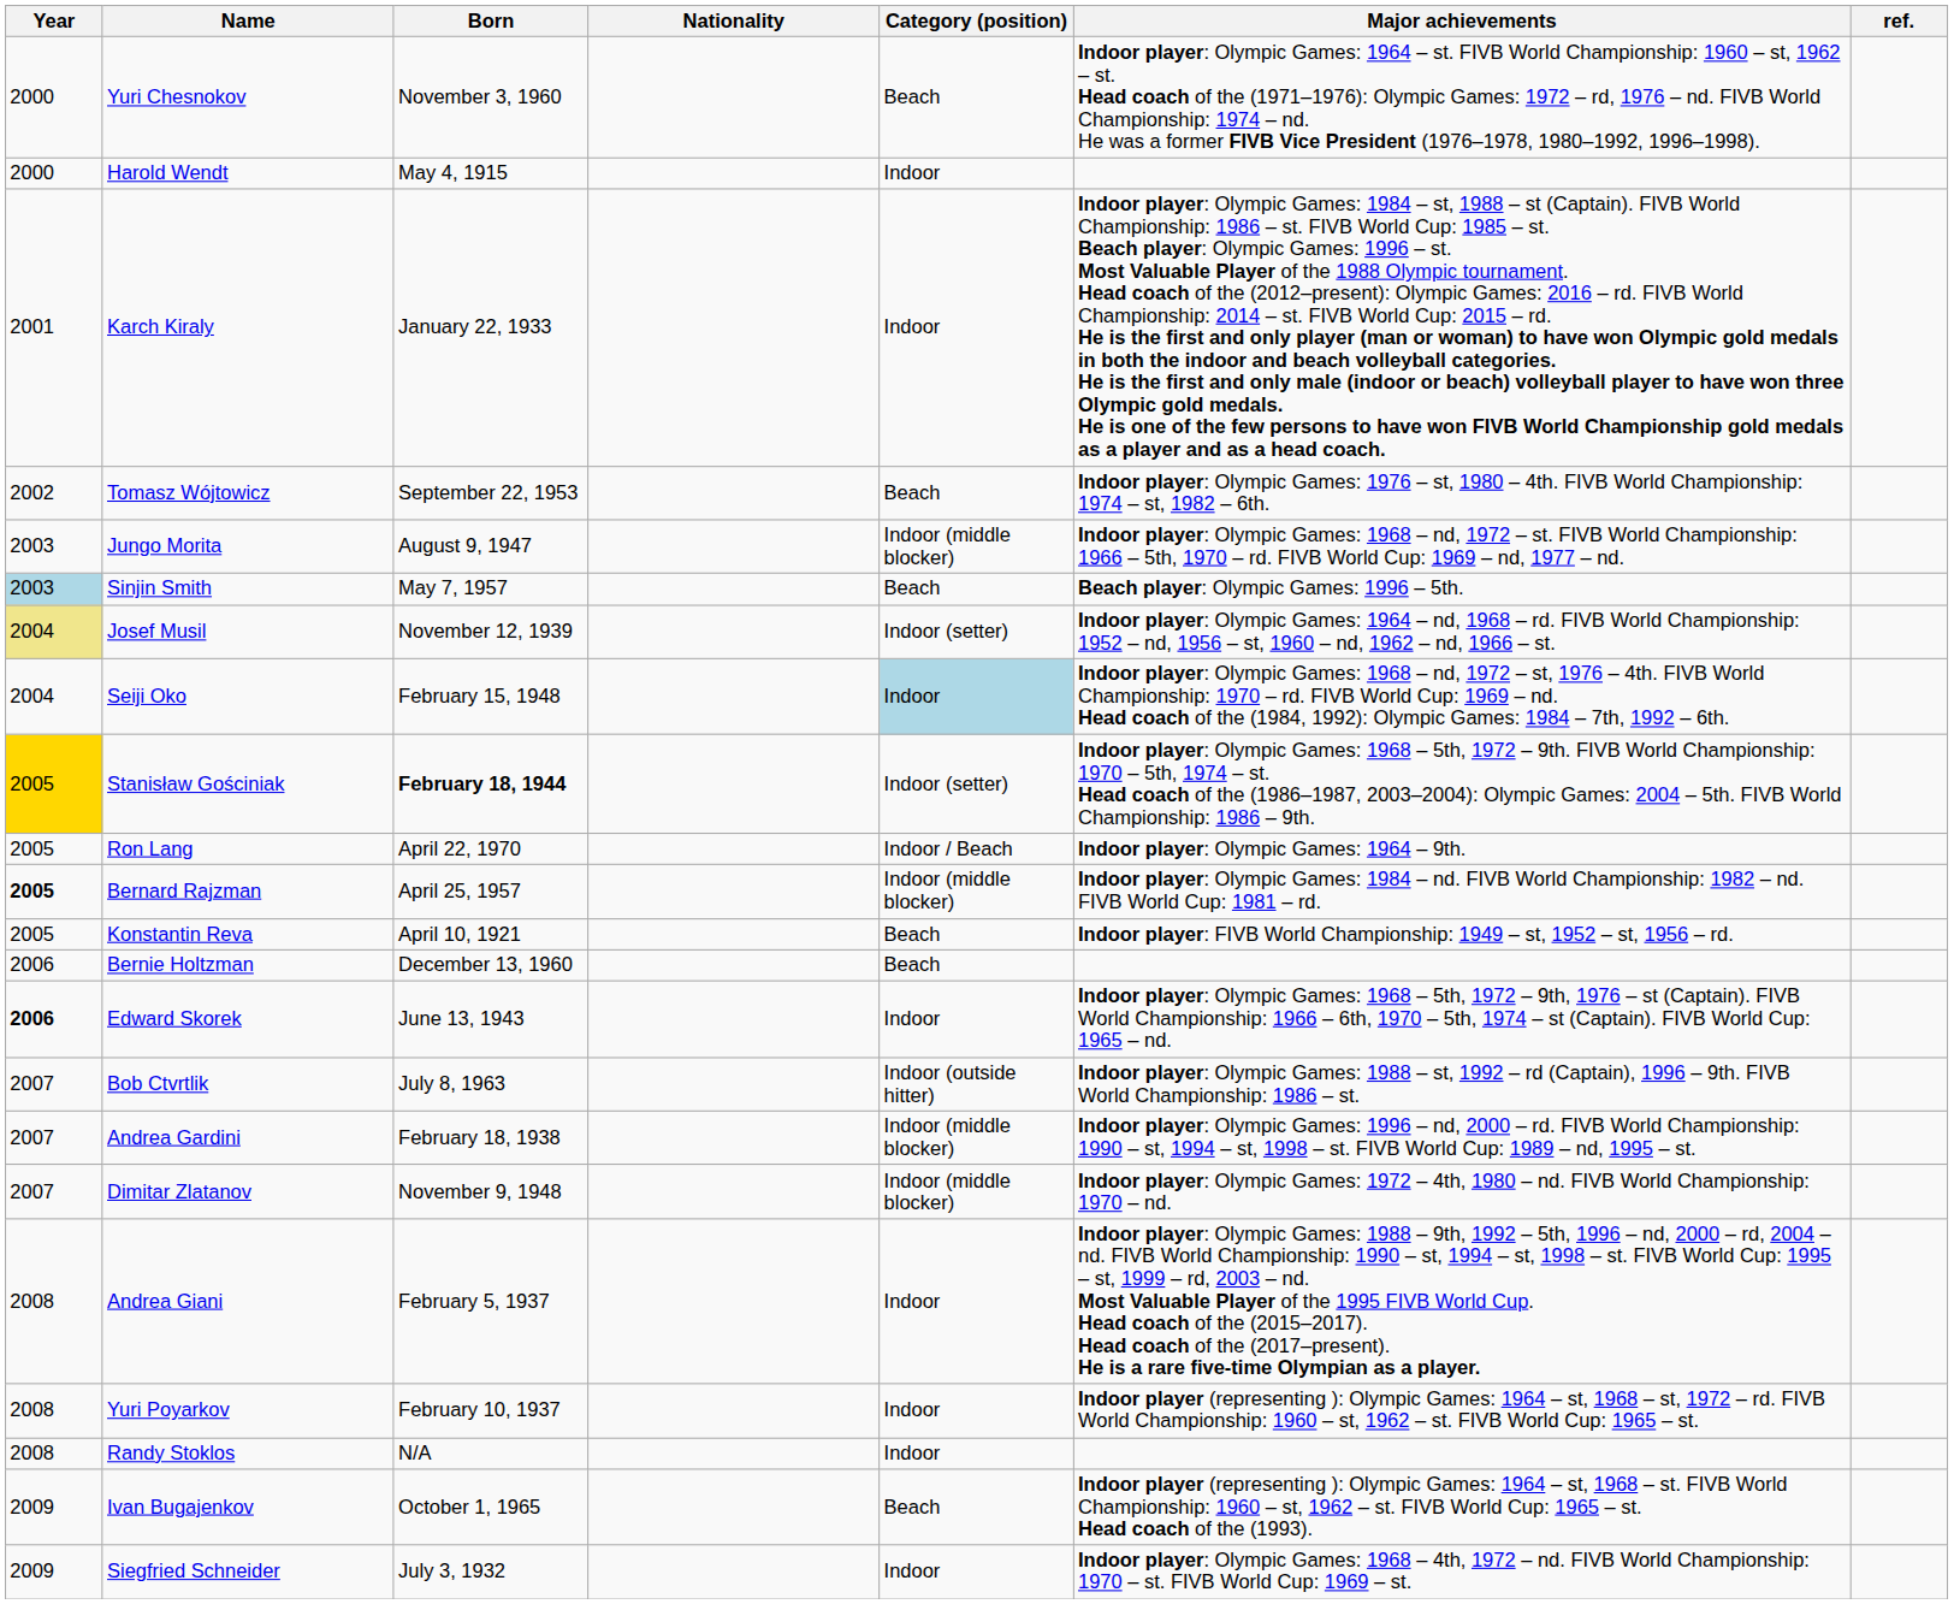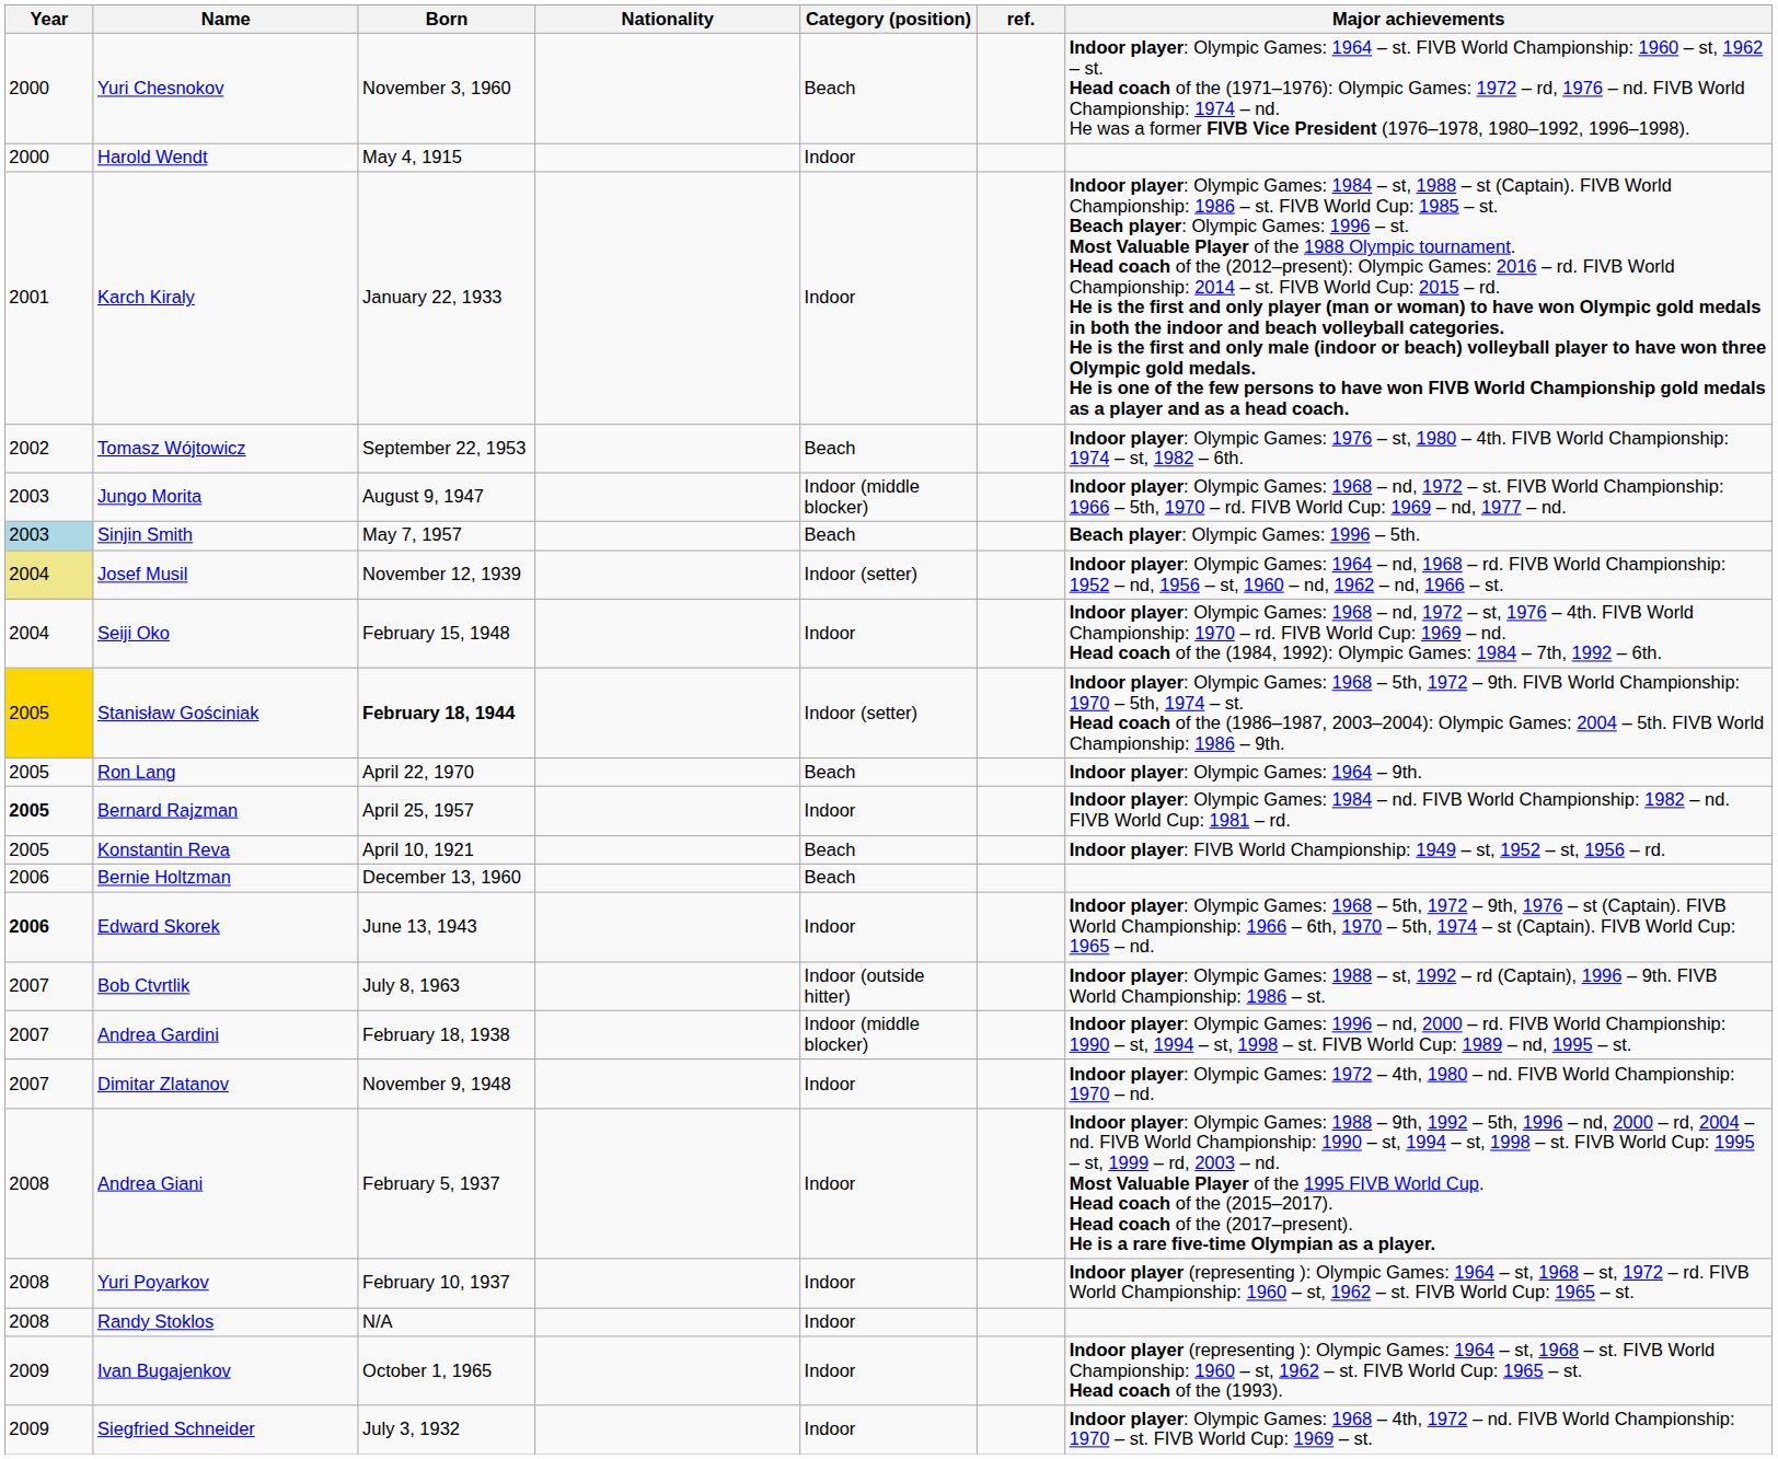columns swapped: Major achievements <-> ref.
Seiji Oko | Category (position): lightblue background -> no background
Ron Lang | Category (position): Indoor / Beach -> Beach
Bernard Rajzman | Category (position): Indoor (middle blocker) -> Indoor
Dimitar Zlatanov | Category (position): Indoor (middle blocker) -> Indoor
Ivan Bugajenkov | Category (position): Beach -> Indoor
